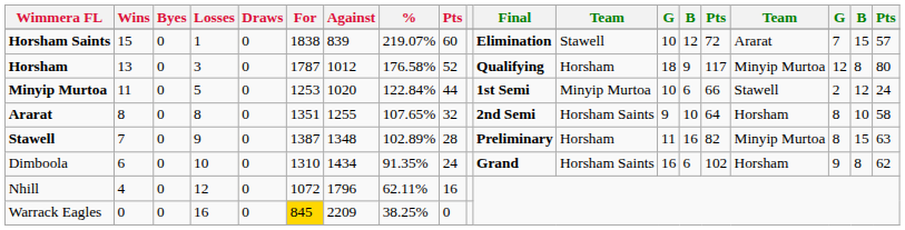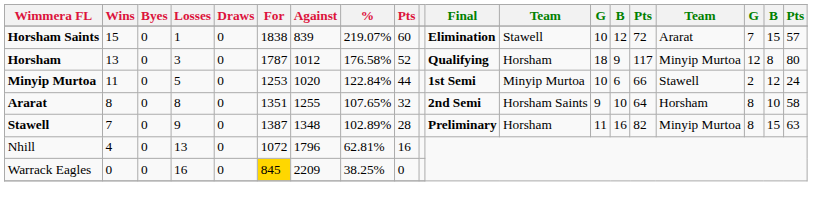- row: Dimboola | 6 | 0 | 10 | 0 | 1310 | 1434 | 91.35% | 24 | Grand | Horsham Saints | 16 | 6 | 102 | Horsham | 9 | 8 | 62
Nhill | Losses: 12 -> 13
Nhill | %: 62.11% -> 62.81%
